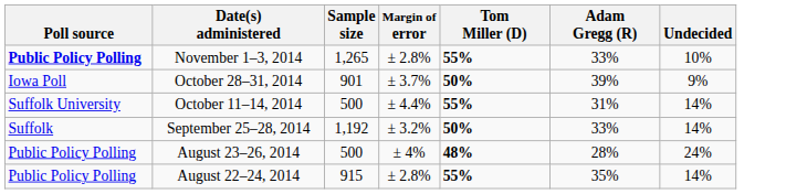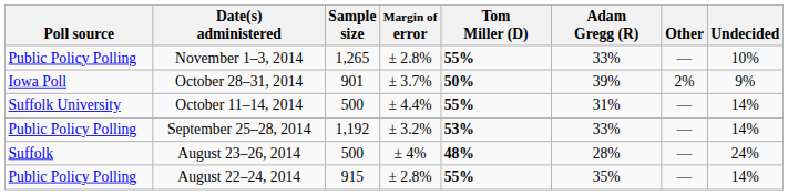+ column: Other | — | 2% | — | — | — | —
November 1–3, 2014 | Poll source: bold -> normal
September 25–28, 2014 | Poll source: Suffolk -> Public Policy Polling
September 25–28, 2014 | Tom Miller (D): 50% -> 53%
August 23–26, 2014 | Poll source: Public Policy Polling -> Suffolk
